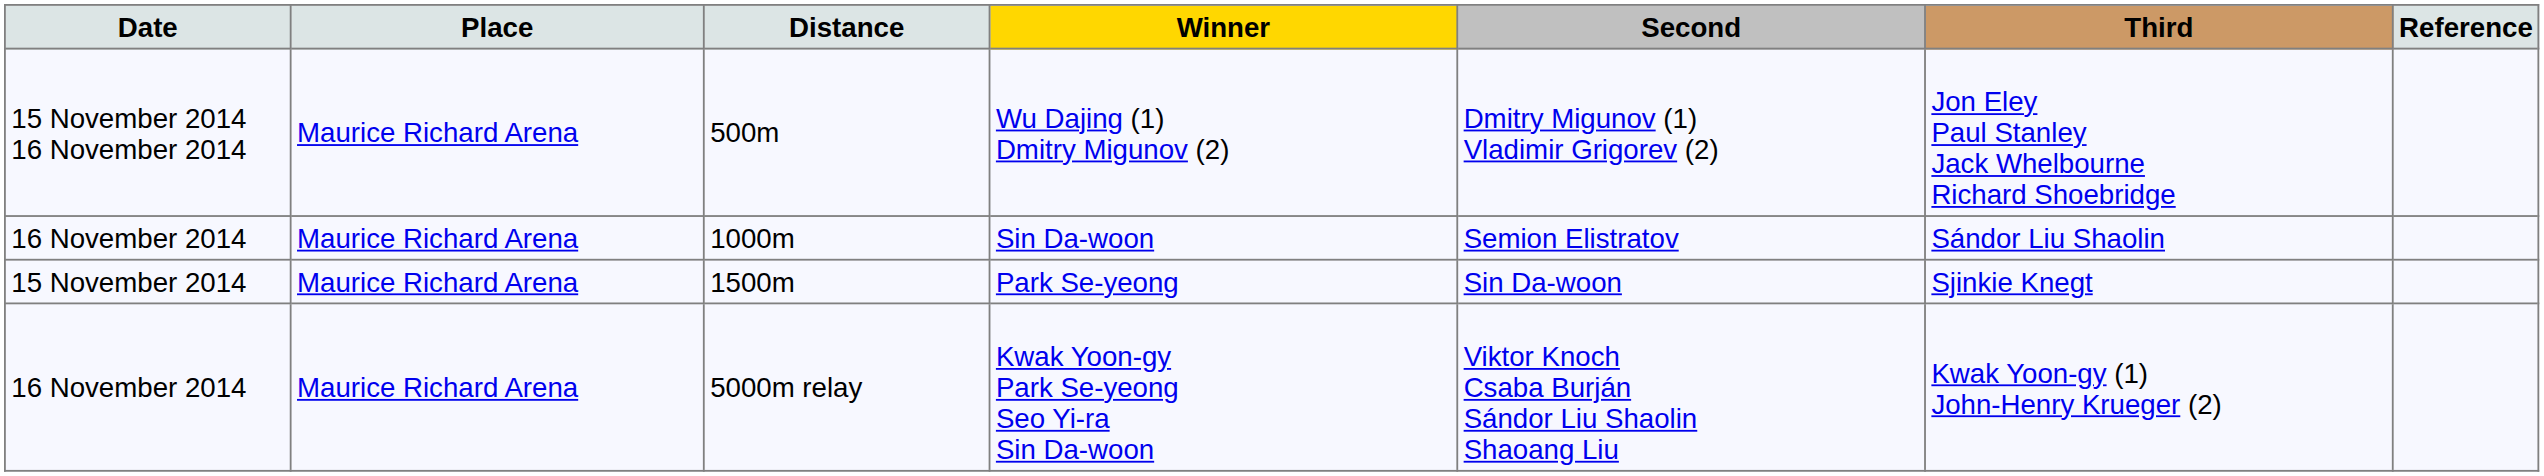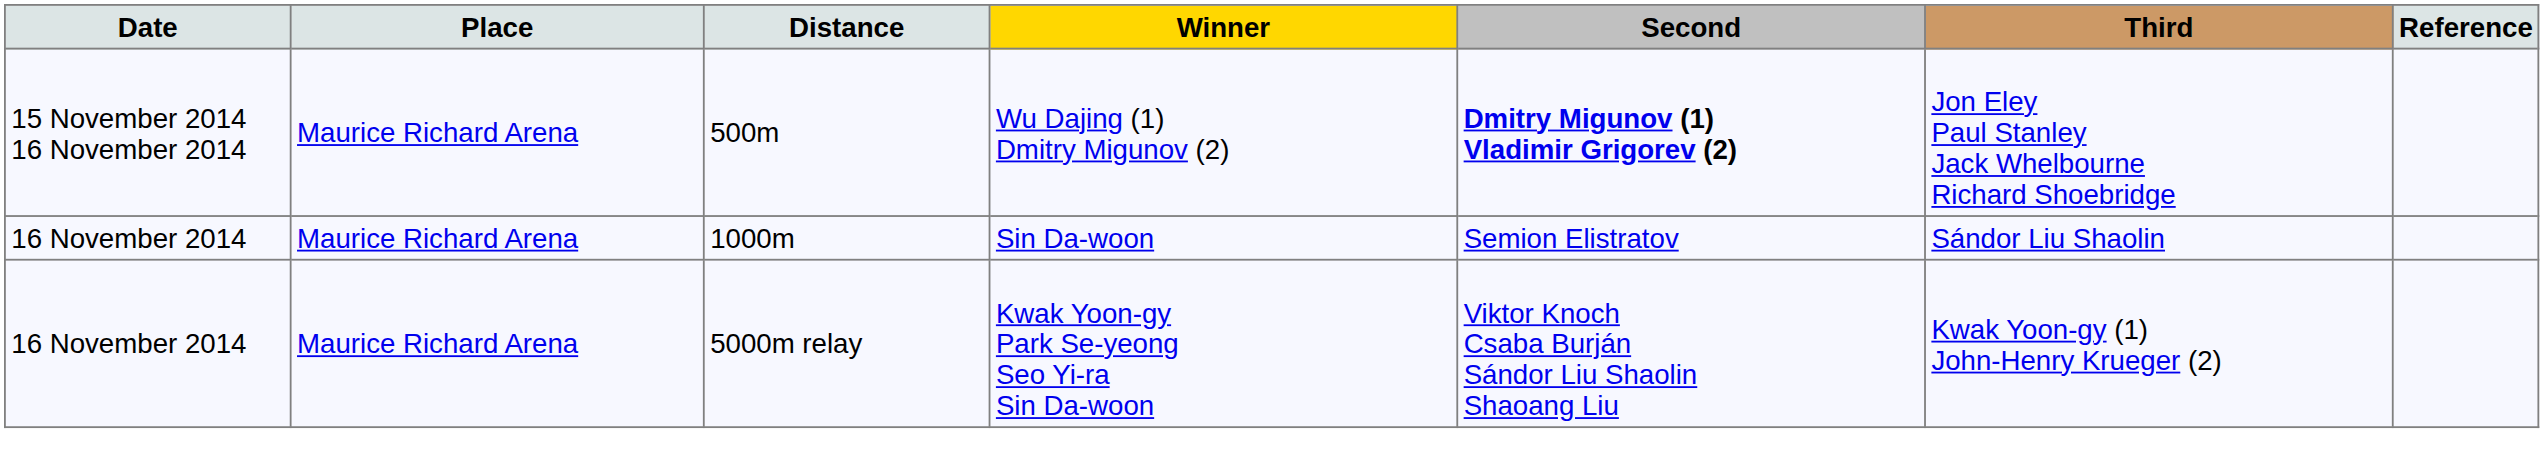Wu Dajing (1) Dmitry Migunov (2) | Second: normal -> bold
- row: 15 November 2014 | Maurice Richard Arena | 1500m | Park Se-yeong | Sin Da-woon | Sjinkie Knegt
